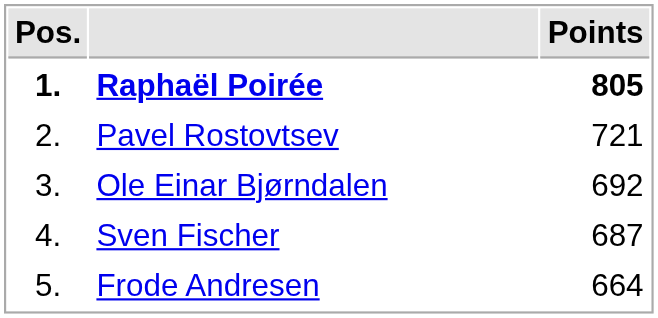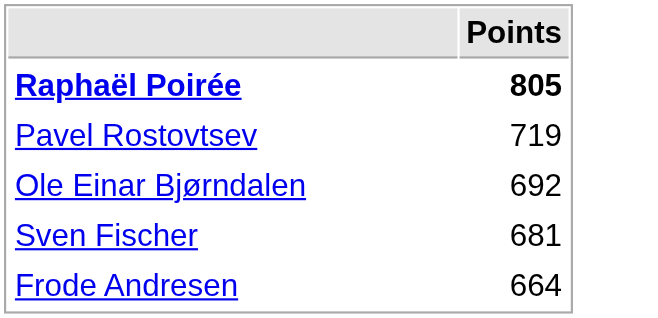- column: Pos. | 1. | 2. | 3. | 4. | 5.
Pavel Rostovtsev | Points: 721 -> 719
Sven Fischer | Points: 687 -> 681
